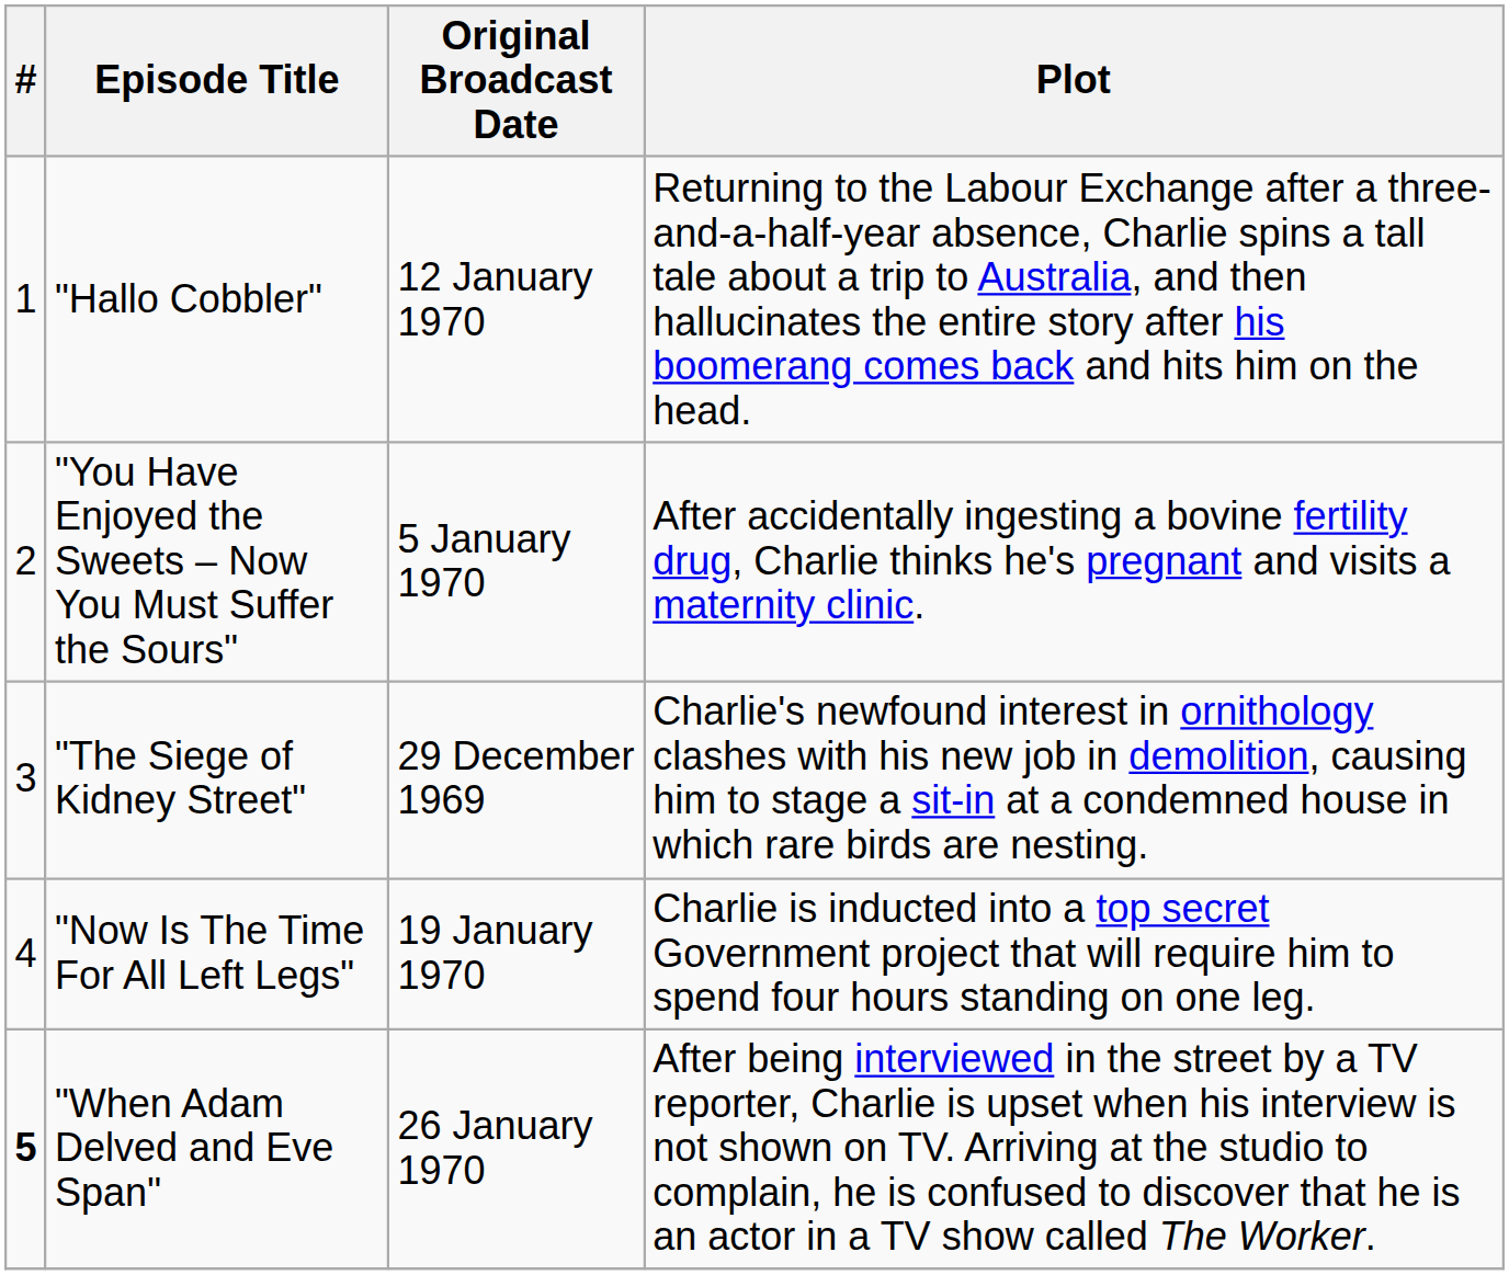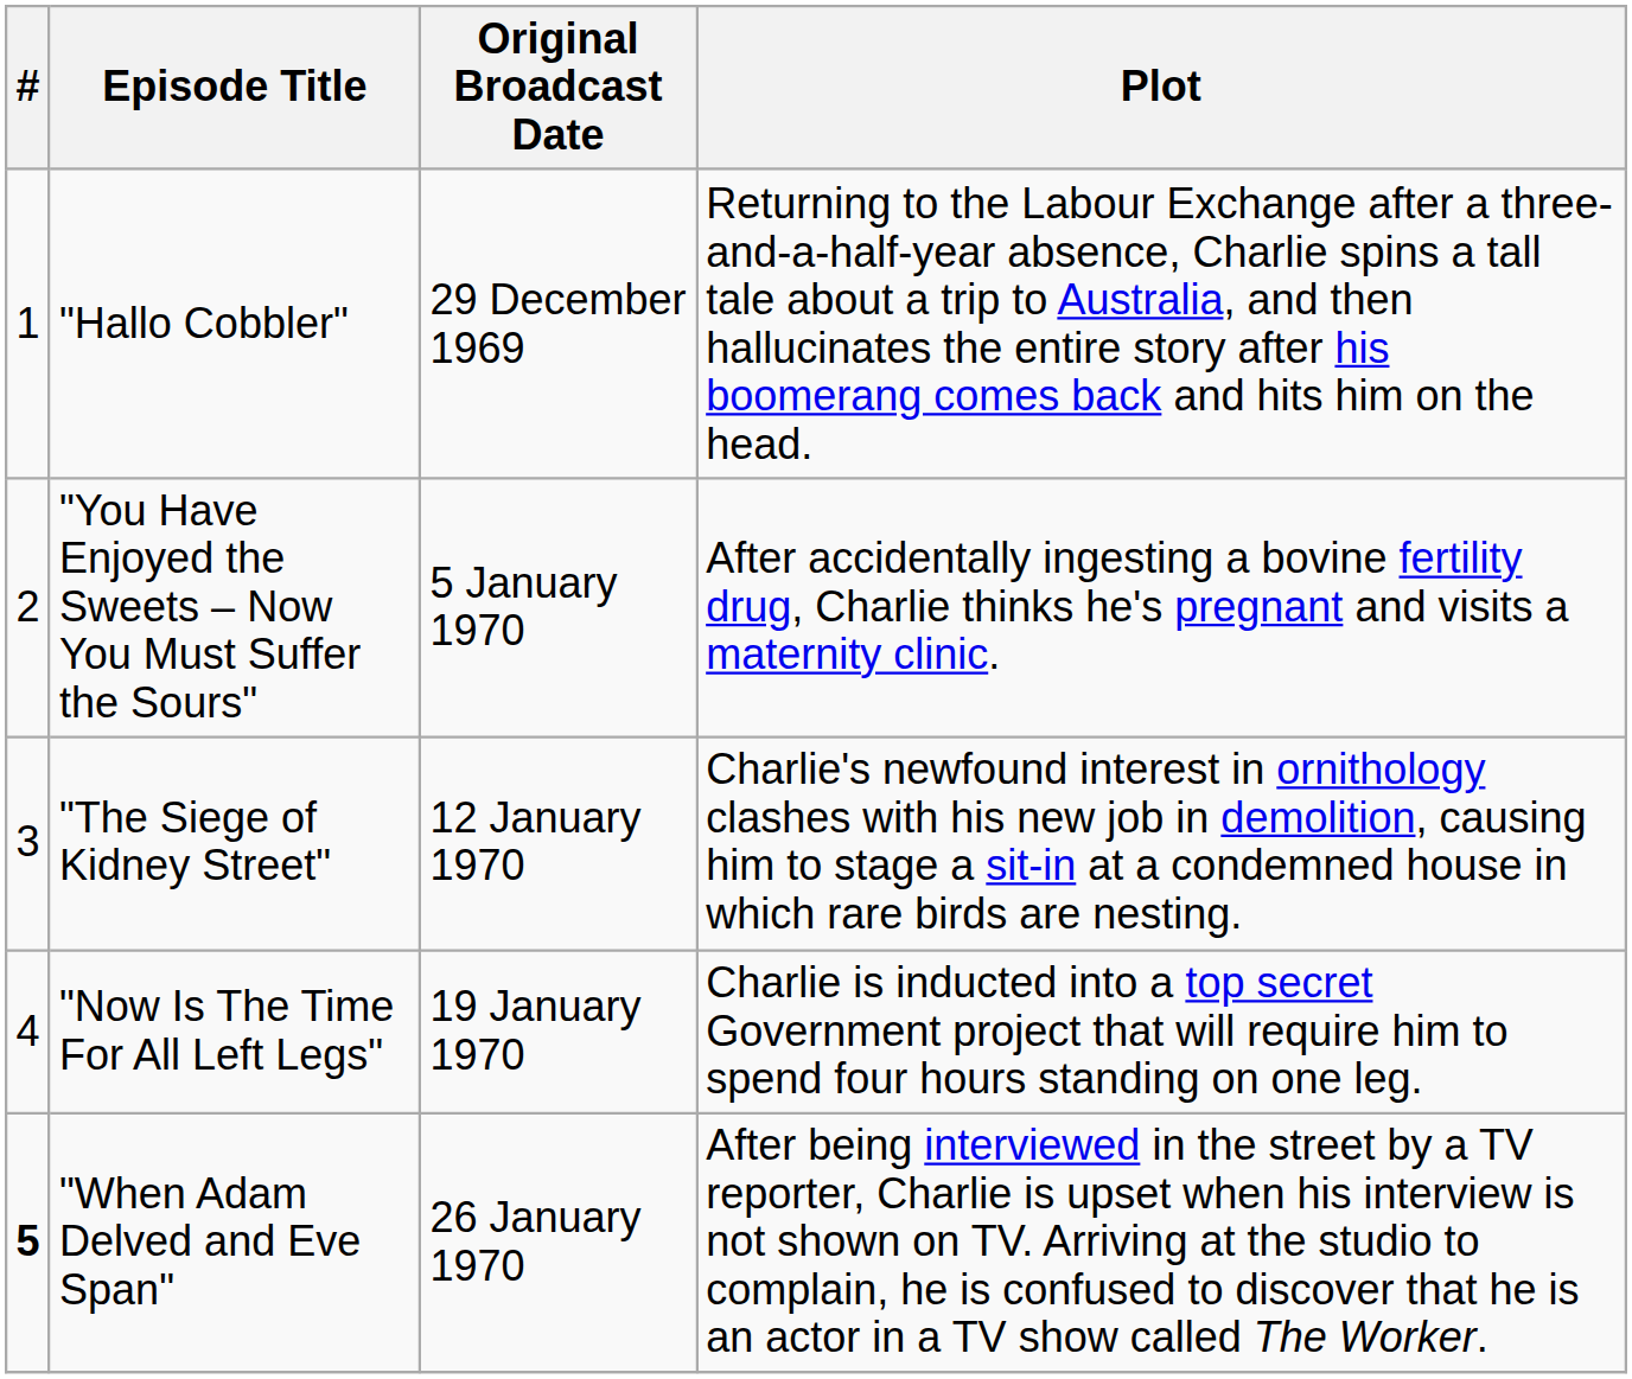"Hallo Cobbler" | Original Broadcast Date: 12 January 1970 -> 29 December 1969
"The Siege of Kidney Street" | Original Broadcast Date: 29 December 1969 -> 12 January 1970
